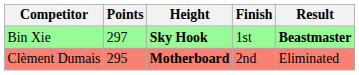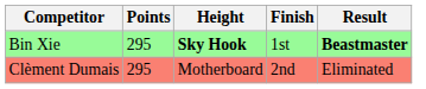Bin Xie | Points: 297 -> 295
Clèment Dumais | Height: bold -> normal
